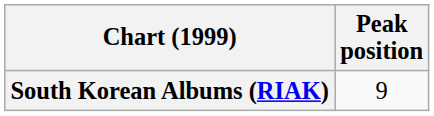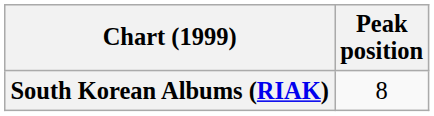South Korean Albums (RIAK) | Peak position: 9 -> 8
